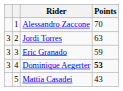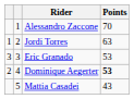Jordi Torres | column 1: 3 -> 1
Eric Granado | Points: 59 -> 53
Dominique Aegerter | column 1: 3 -> 2
